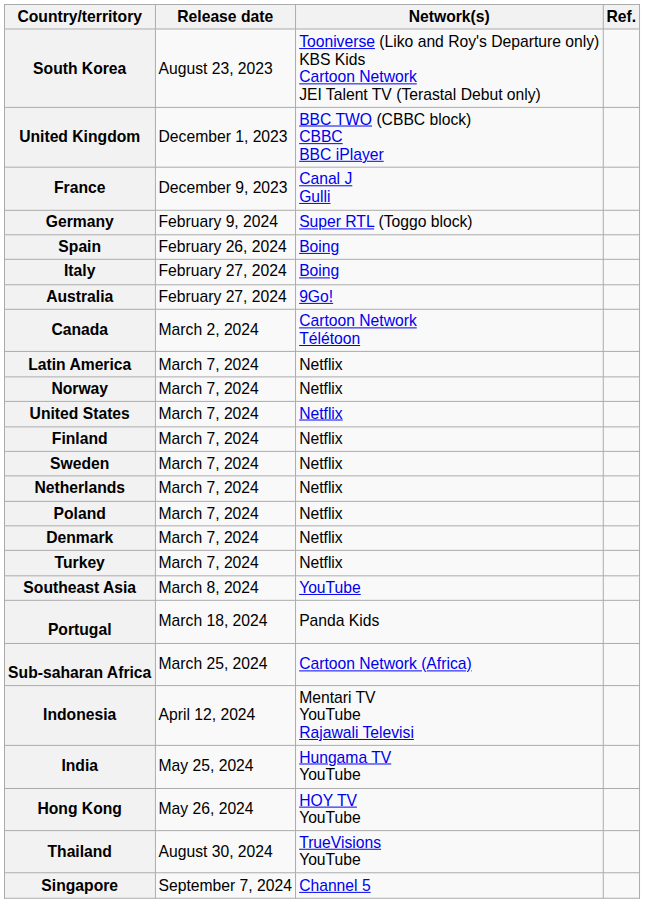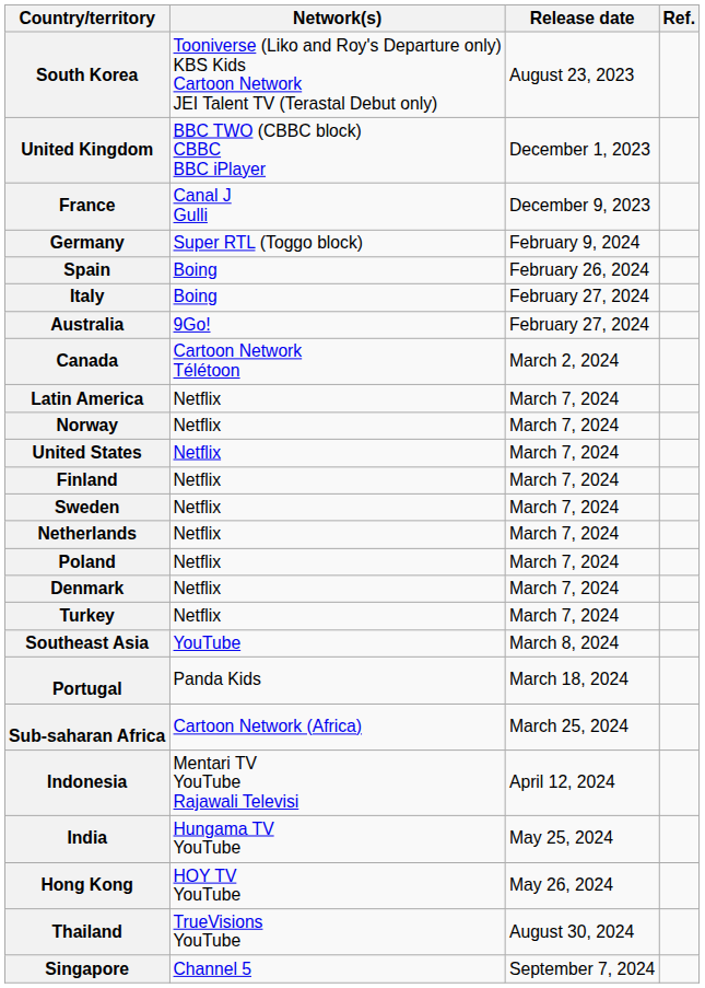columns swapped: Release date <-> Network(s)
